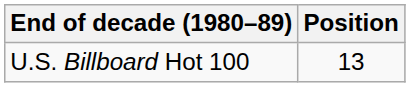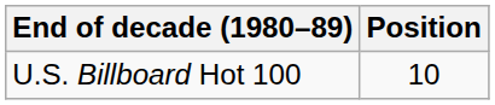U.S. Billboard Hot 100 | Position: 13 -> 10
